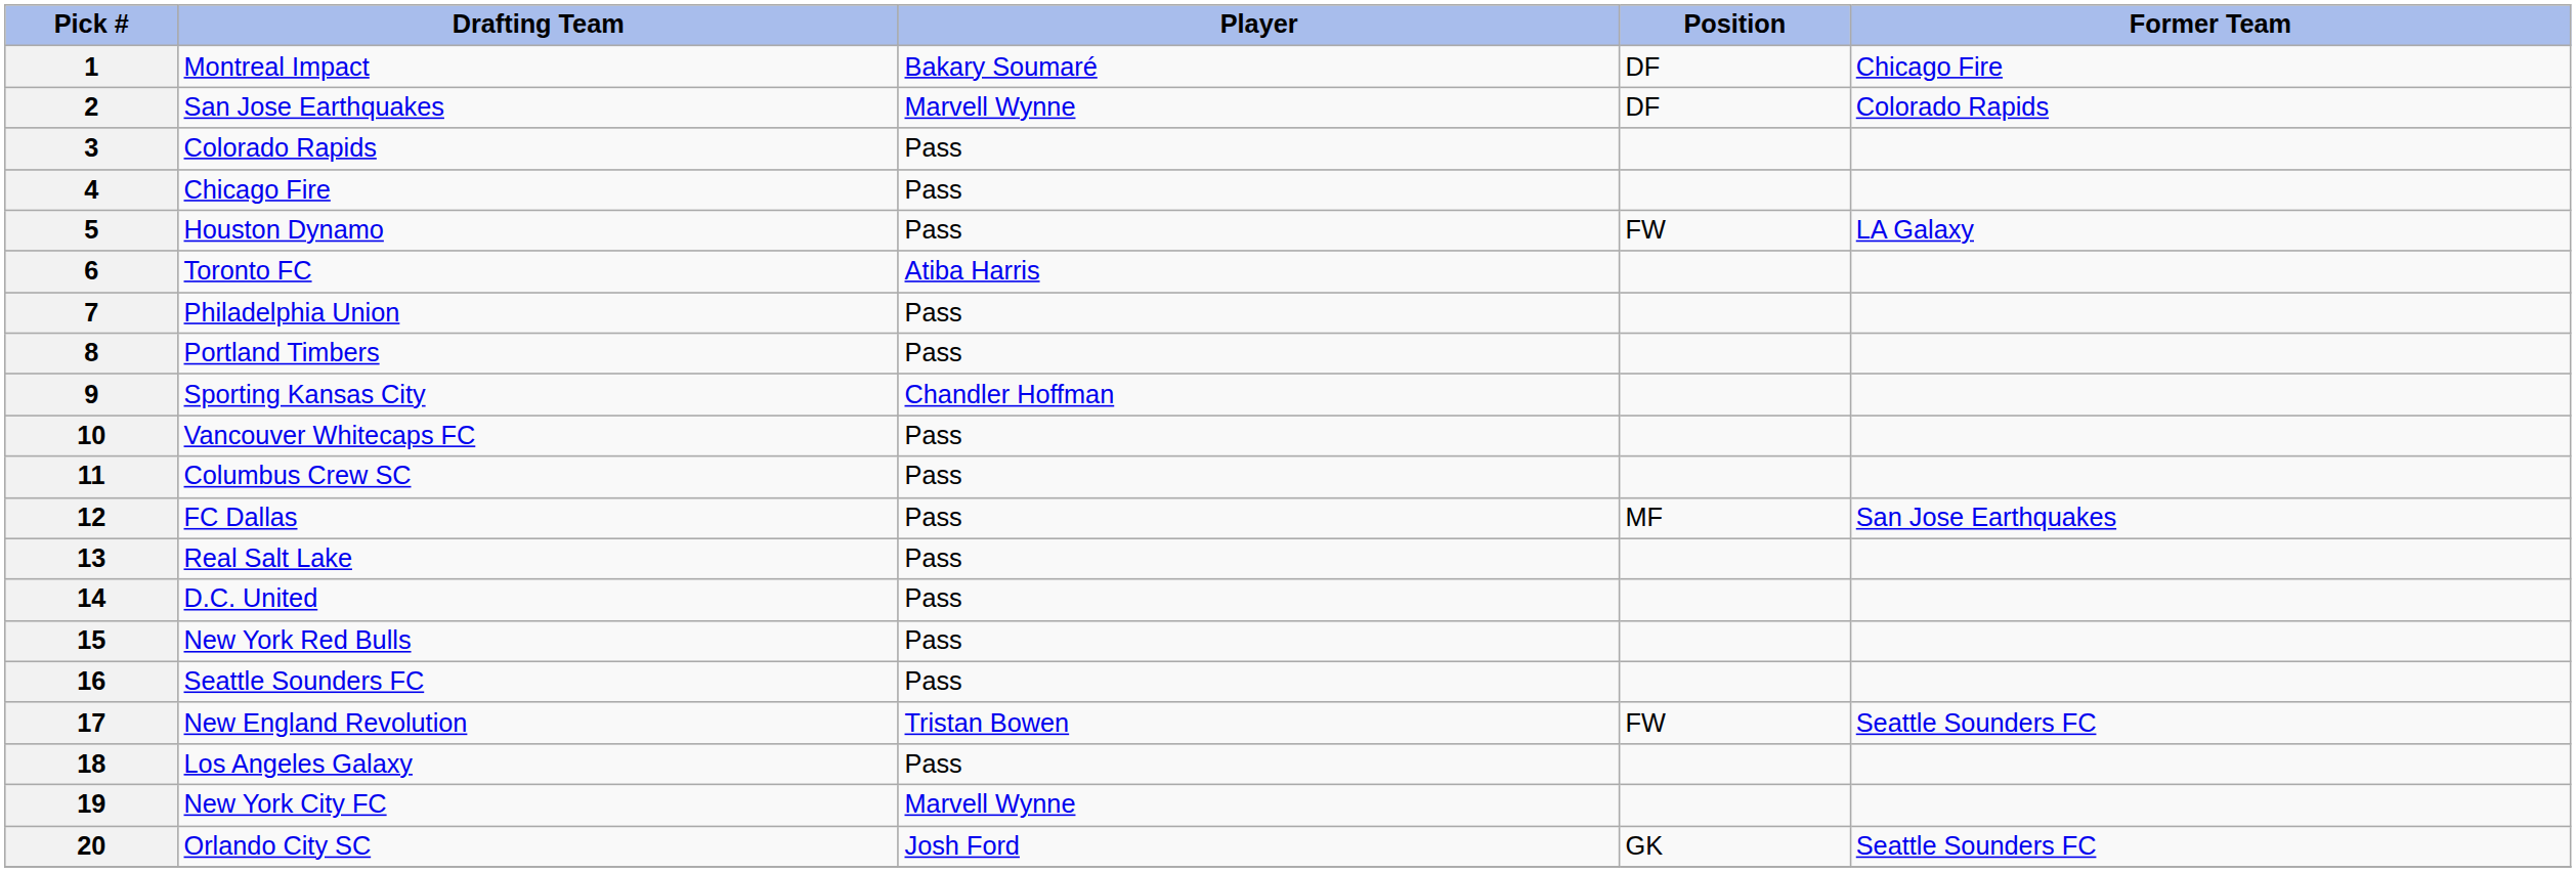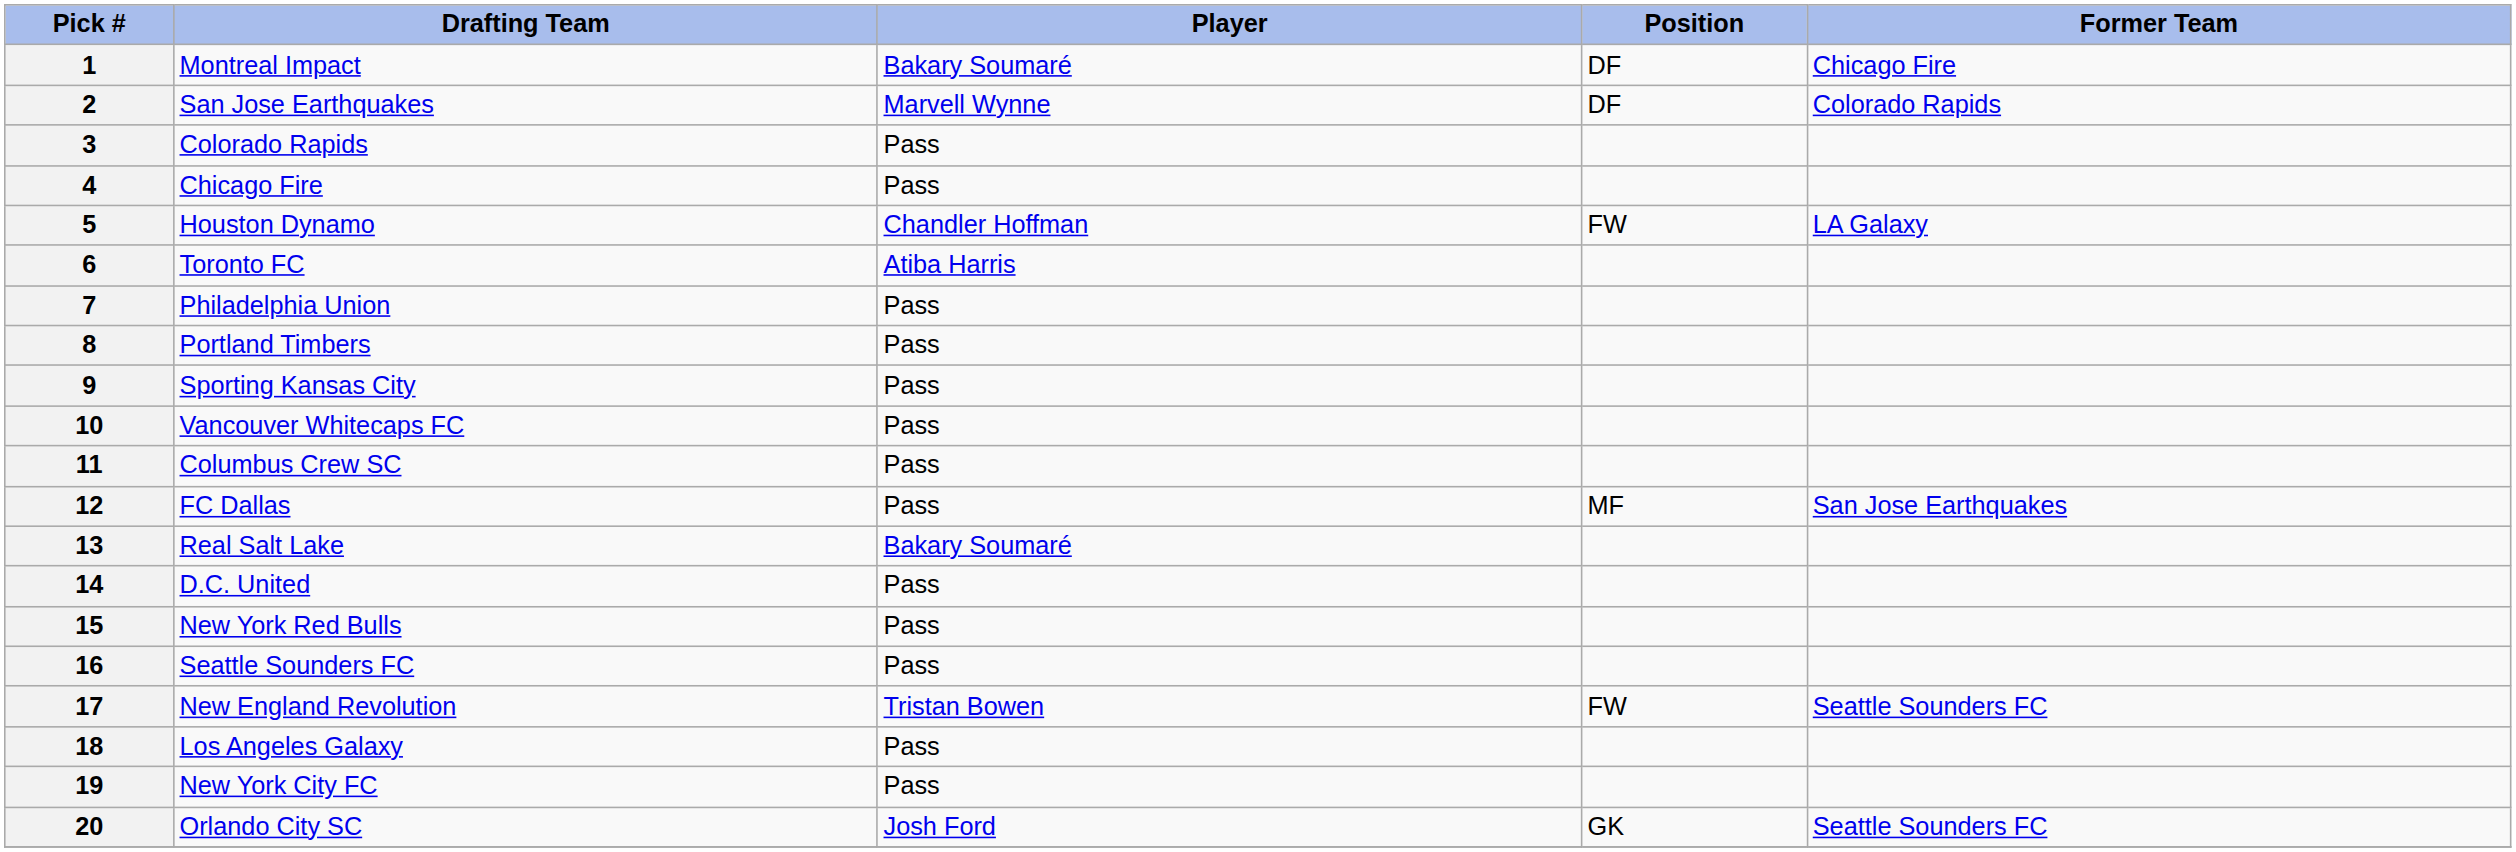5 | Player: Pass -> Chandler Hoffman
9 | Player: Chandler Hoffman -> Pass
13 | Player: Pass -> Bakary Soumaré
19 | Player: Marvell Wynne -> Pass
